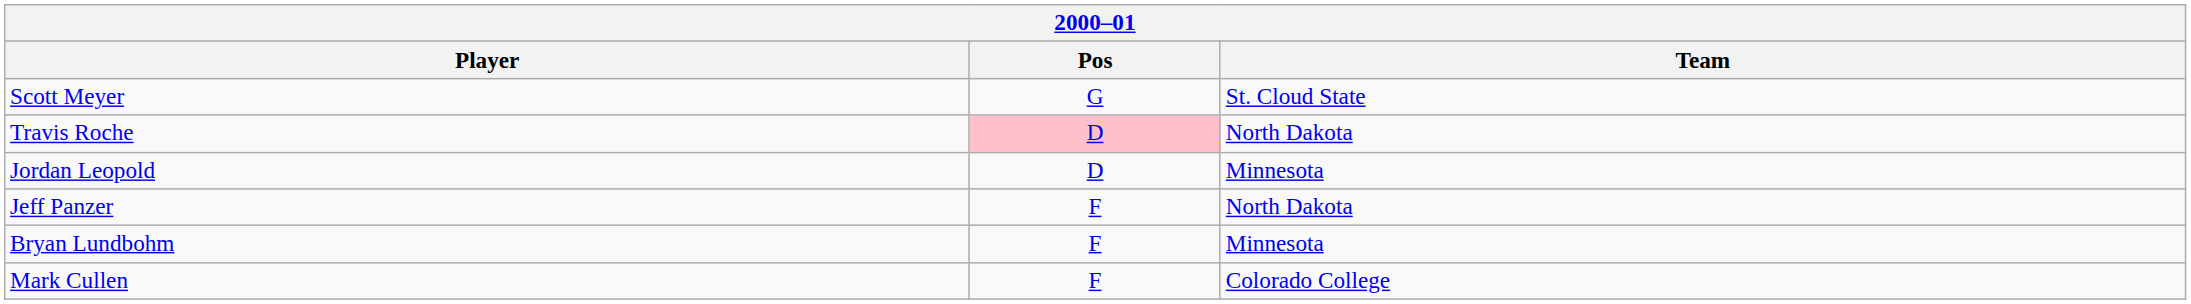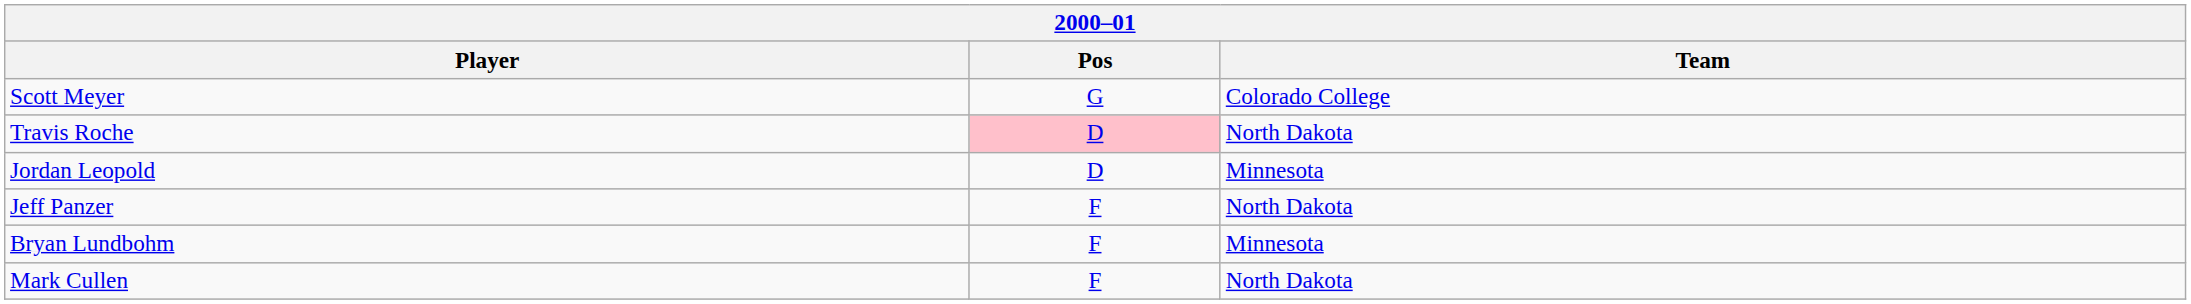Scott Meyer | Team: St. Cloud State -> Colorado College
Mark Cullen | Team: Colorado College -> North Dakota
